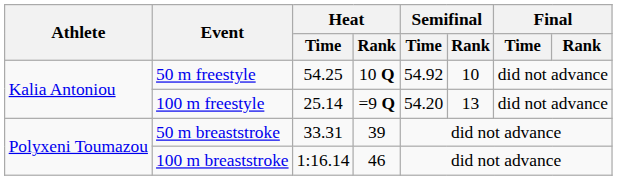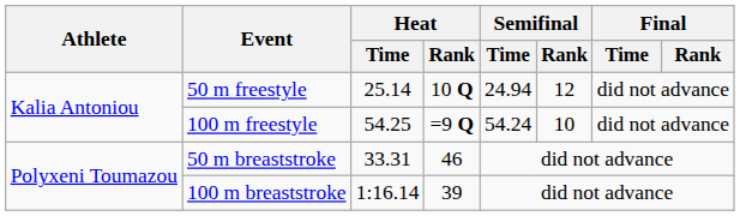50 m freestyle | Heat / Time: 54.25 -> 25.14
50 m freestyle | Semifinal / Time: 54.92 -> 24.94
50 m freestyle | Semifinal / Rank: 10 -> 12
100 m freestyle | Heat / Time: 25.14 -> 54.25
100 m freestyle | Semifinal / Time: 54.20 -> 54.24
100 m freestyle | Semifinal / Rank: 13 -> 10
50 m breaststroke | Heat / Rank: 39 -> 46
100 m breaststroke | Heat / Rank: 46 -> 39
